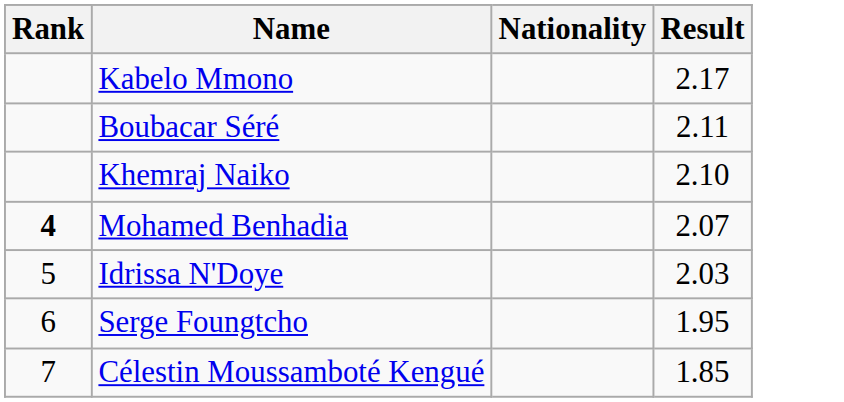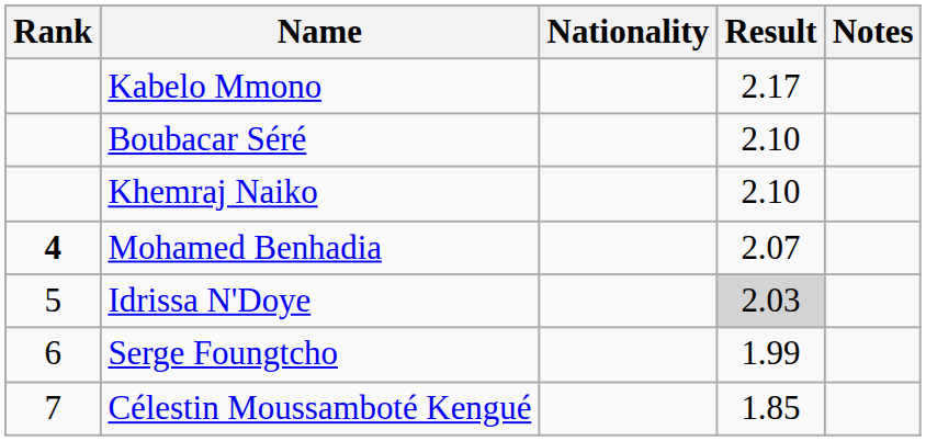+ column: Notes
Boubacar Séré | Result: 2.11 -> 2.10
Idrissa N'Doye | Result: no background -> lightgrey background
Serge Foungtcho | Result: 1.95 -> 1.99
